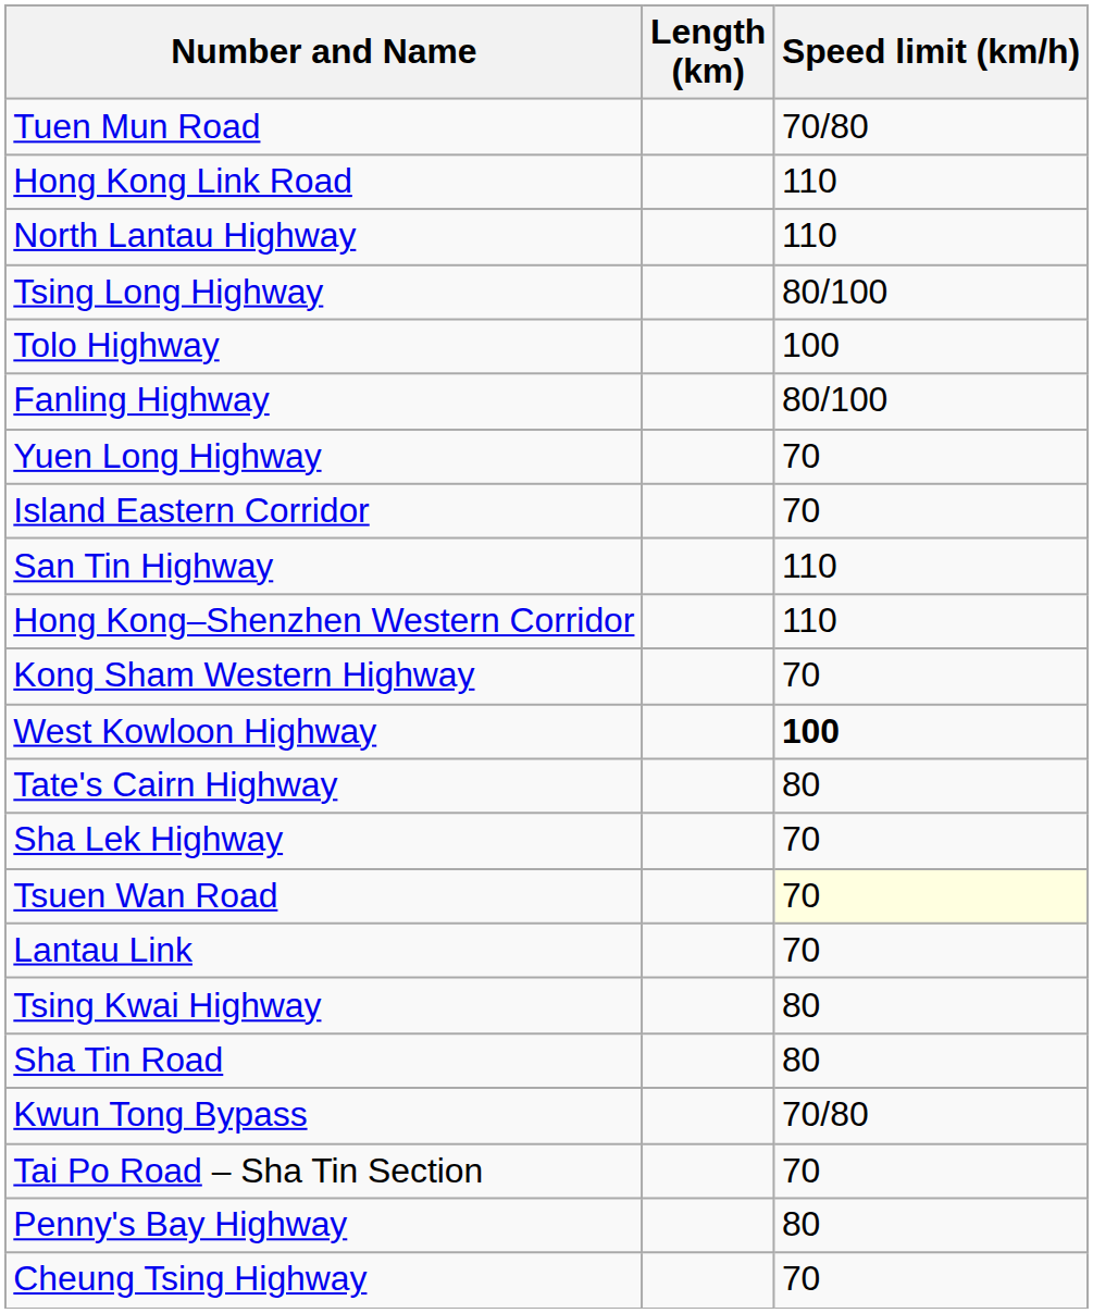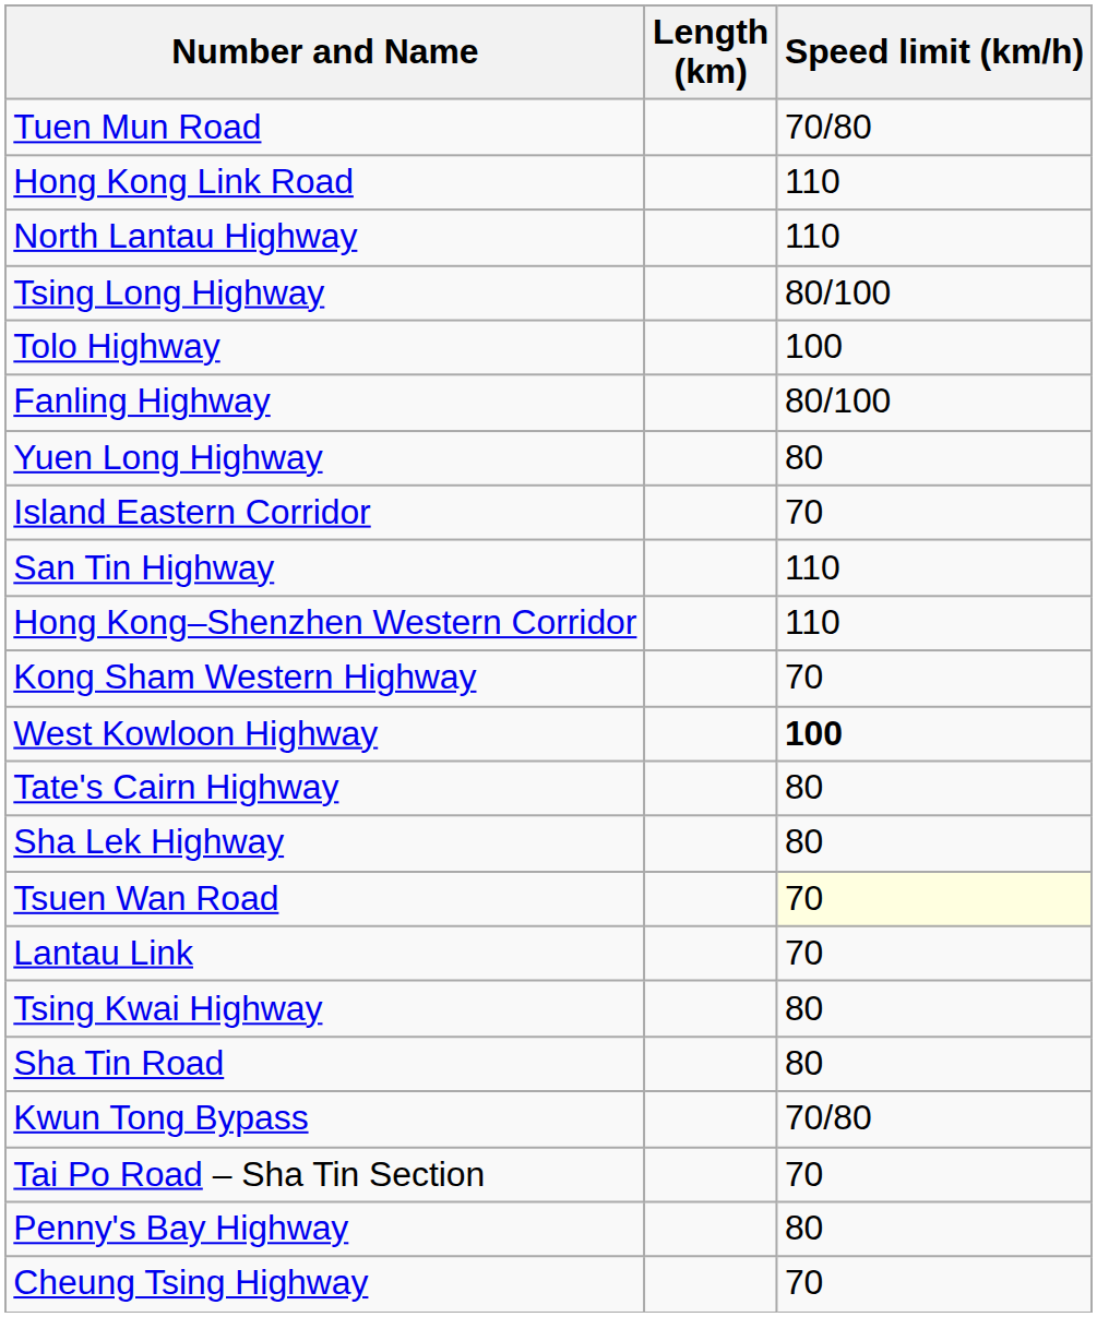Yuen Long Highway | Speed limit (km/h): 70 -> 80
Sha Lek Highway | Speed limit (km/h): 70 -> 80
